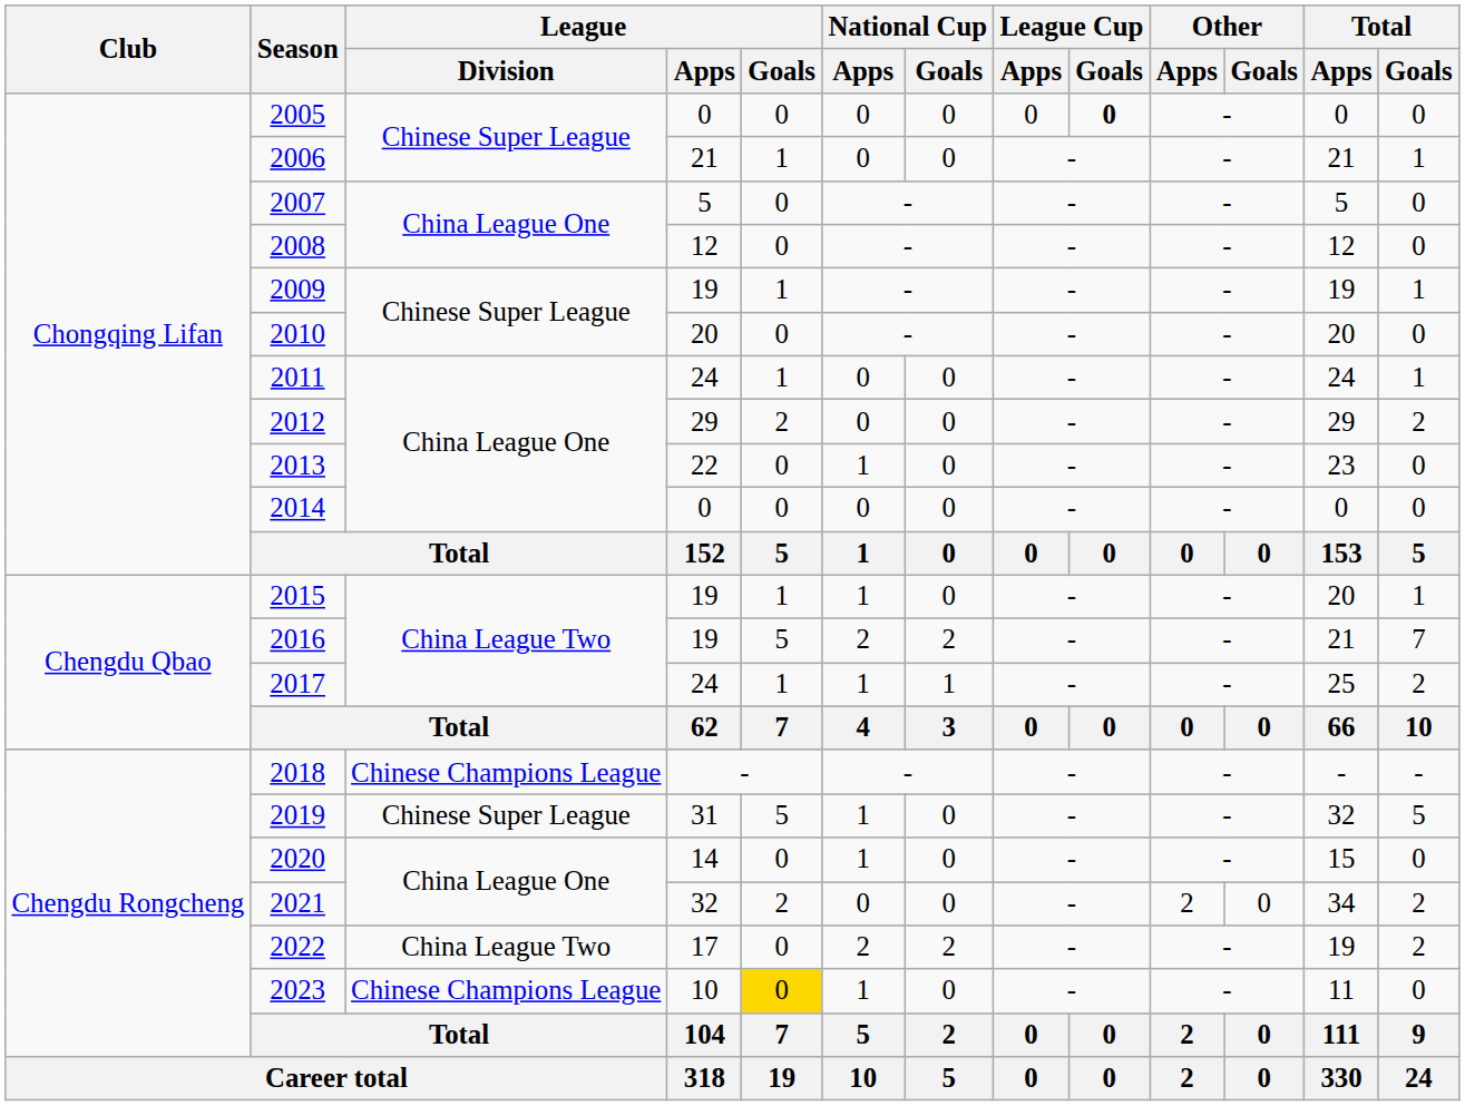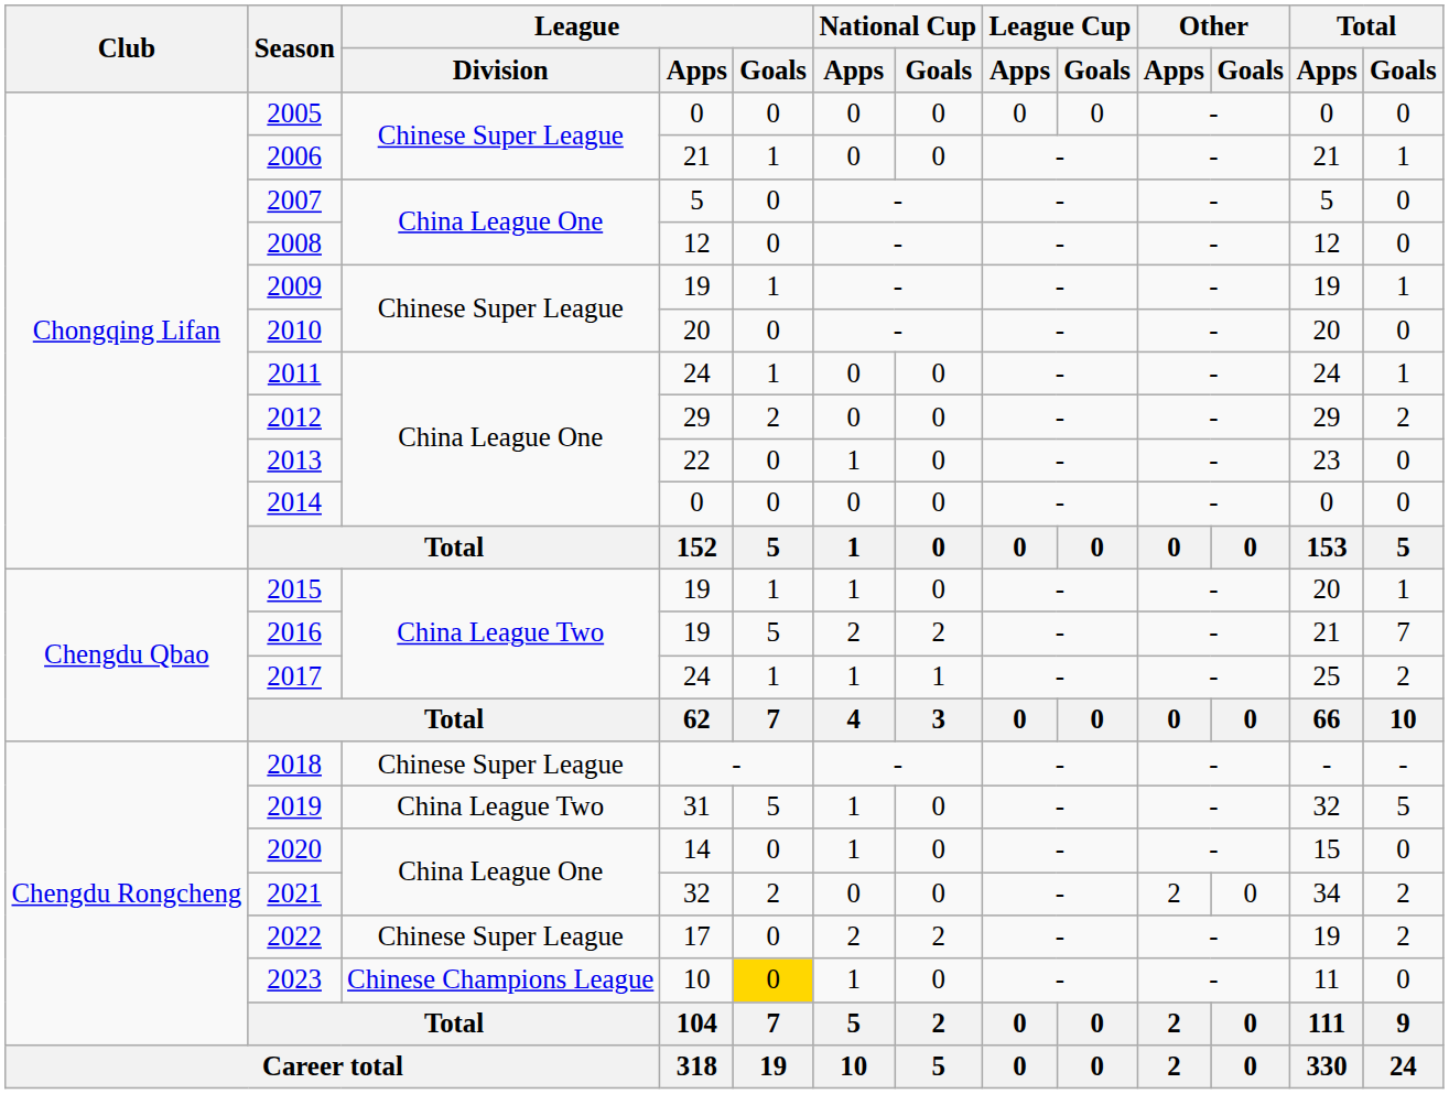2005 | League Cup / Goals: bold -> normal
2018 | League / Division: Chinese Champions League -> Chinese Super League
2019 | League / Division: Chinese Super League -> China League Two
2022 | League / Division: China League Two -> Chinese Super League
